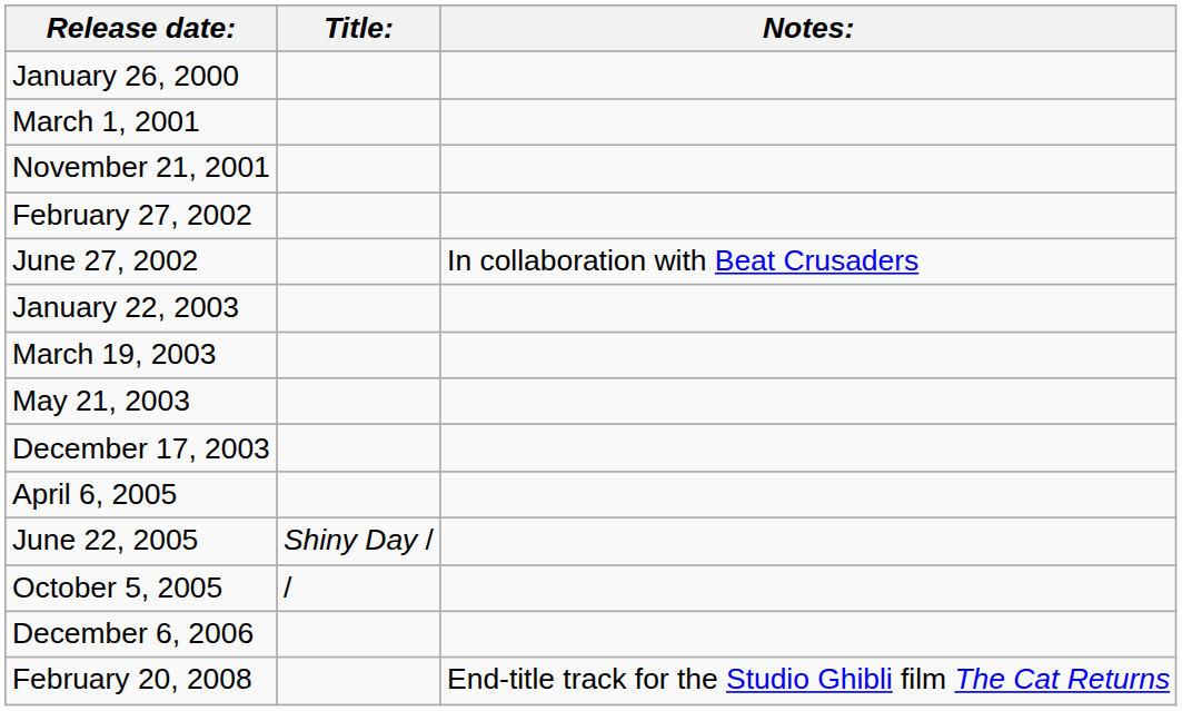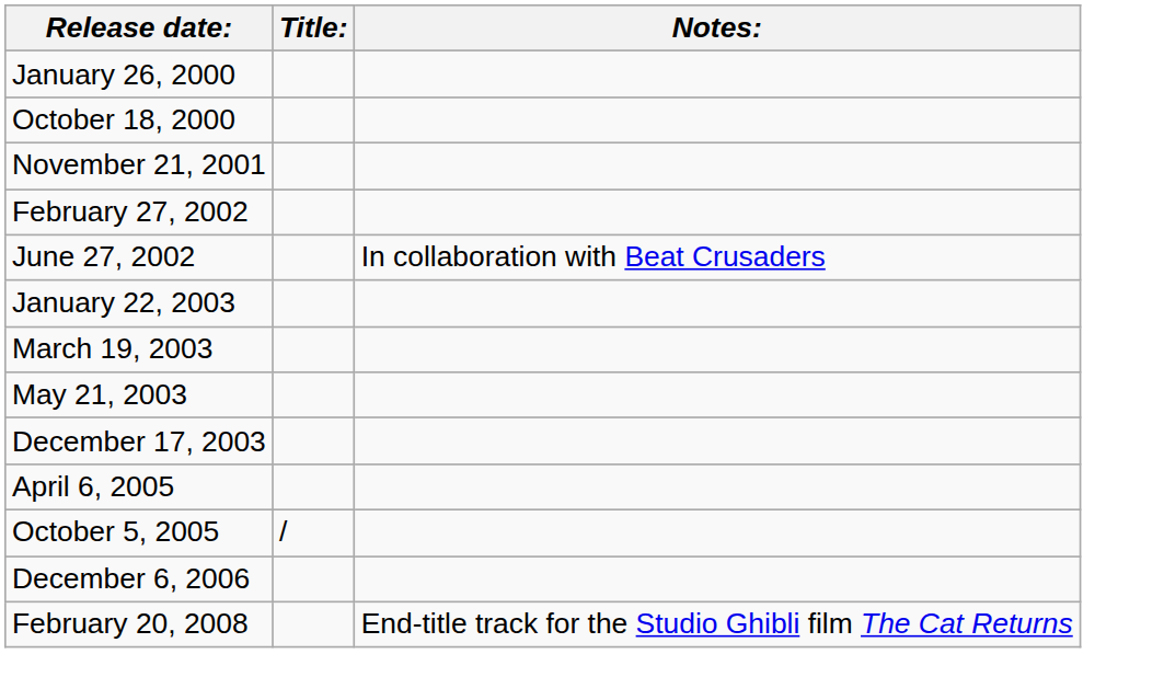+ row: October 18, 2000
- row: March 1, 2001
- row: June 22, 2005 | Shiny Day /
